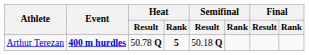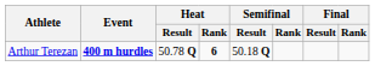Arthur Terezan | Heat / Rank: 5 -> 6
